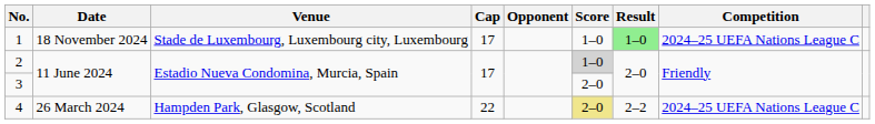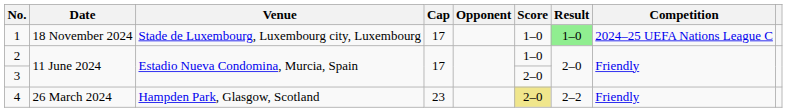2 | Score: lightgrey background -> no background
4 | Cap: 22 -> 23
4 | Competition: 2024–25 UEFA Nations League C -> Friendly
